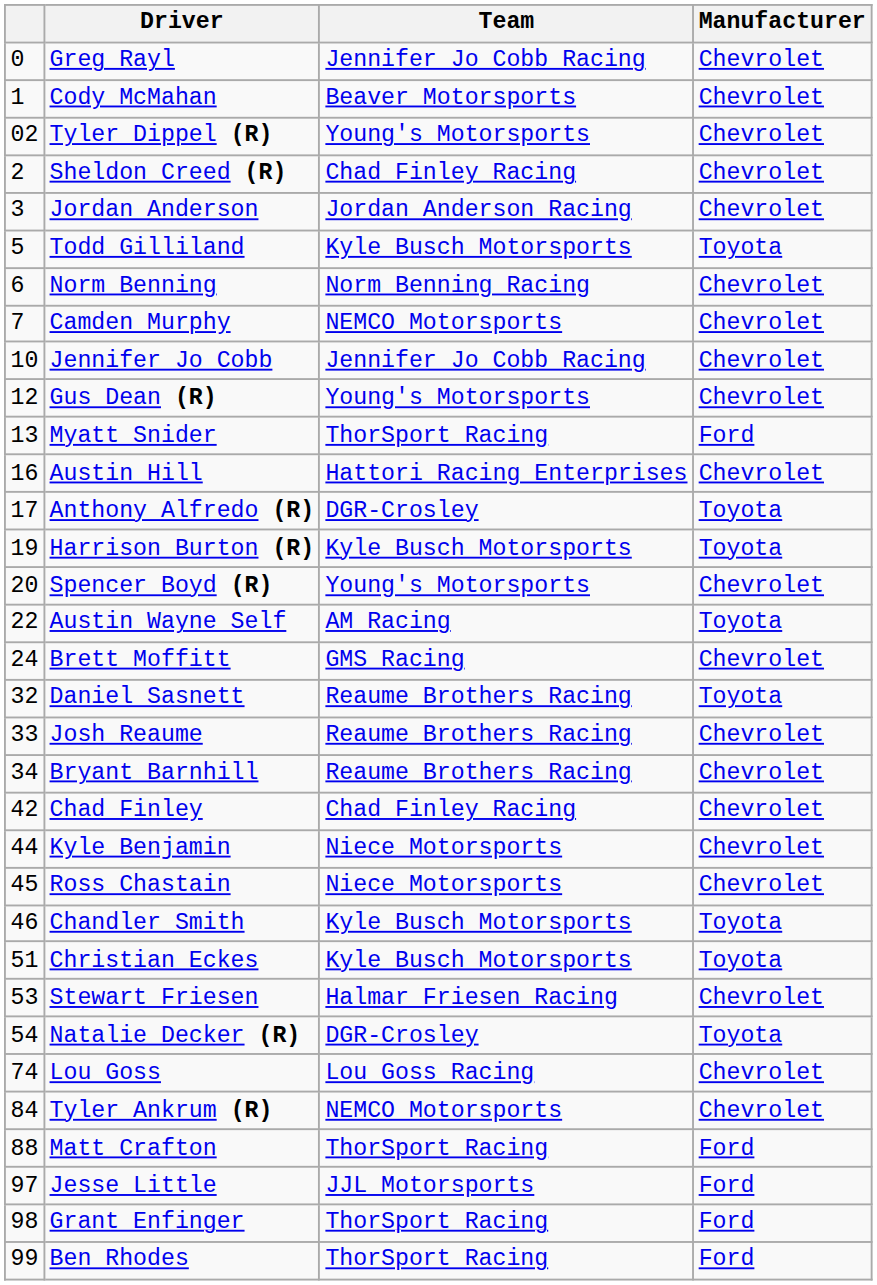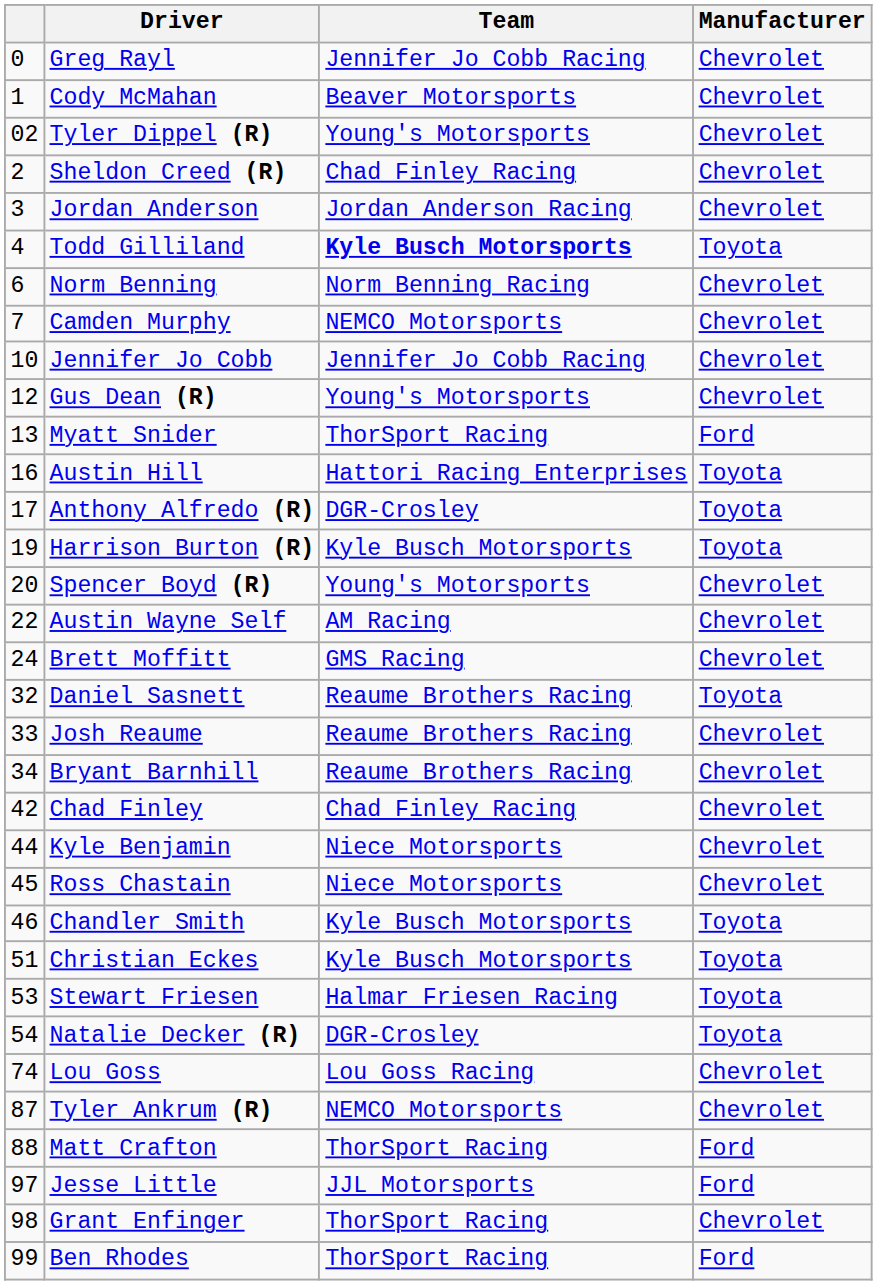Todd Gilliland | column 1: 5 -> 4
Todd Gilliland | Team: normal -> bold
Austin Hill | Manufacturer: Chevrolet -> Toyota
Austin Wayne Self | Manufacturer: Toyota -> Chevrolet
Stewart Friesen | Manufacturer: Chevrolet -> Toyota
Tyler Ankrum (R) | column 1: 84 -> 87
Grant Enfinger | Manufacturer: Ford -> Chevrolet
